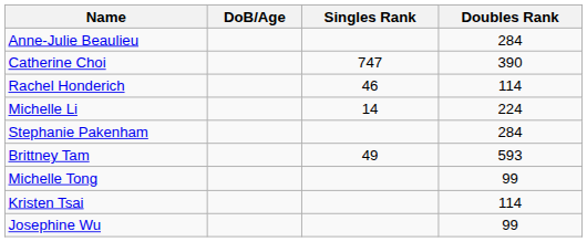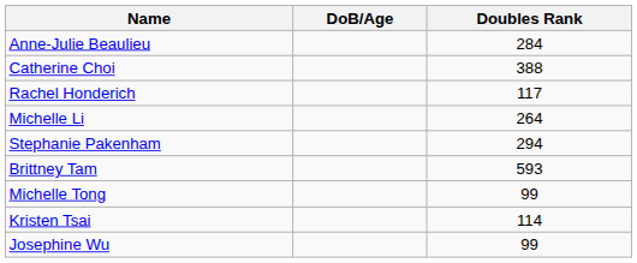- column: Singles Rank | 747 | 46 | 14 | 49
Catherine Choi | Doubles Rank: 390 -> 388
Rachel Honderich | Doubles Rank: 114 -> 117
Michelle Li | Doubles Rank: 224 -> 264
Stephanie Pakenham | Doubles Rank: 284 -> 294
